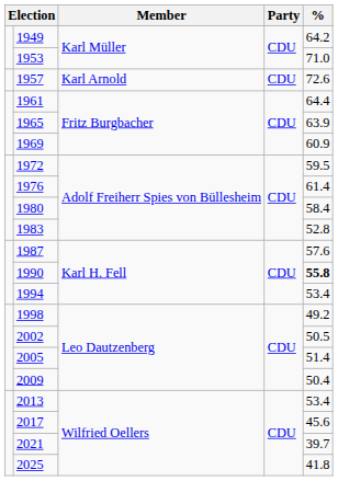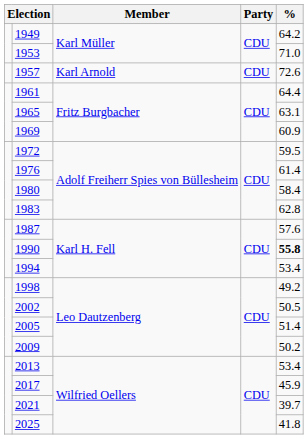1965 | %: 63.9 -> 63.1
1983 | %: 52.8 -> 62.8
2009 | %: 50.4 -> 50.2
2017 | %: 45.6 -> 45.9
